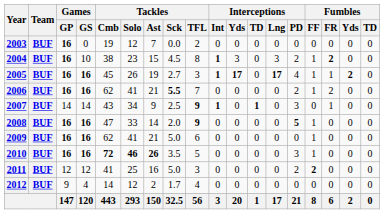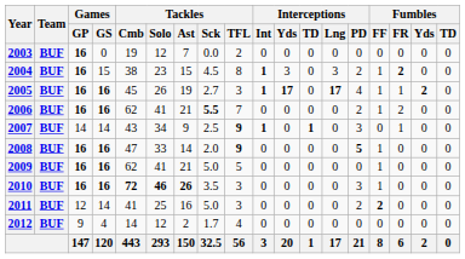2004 | Games / GS: 10 -> 15
2009 | Tackles / TFL: 6 -> 5
2010 | Tackles / TFL: 5 -> 3
2011 | Games / GS: 12 -> 14
